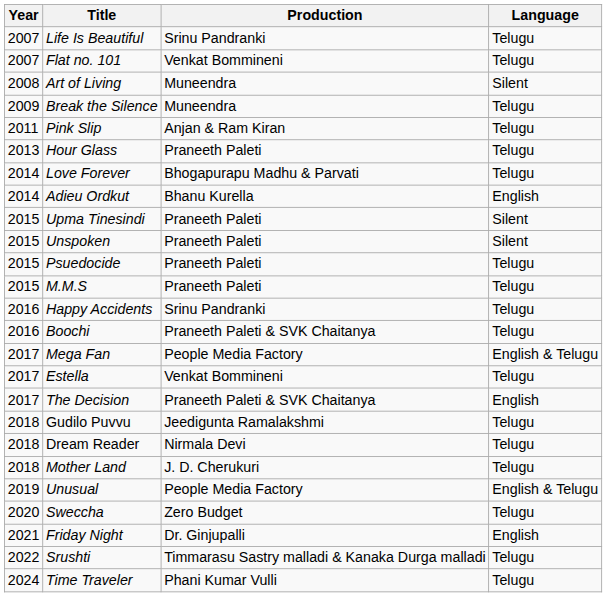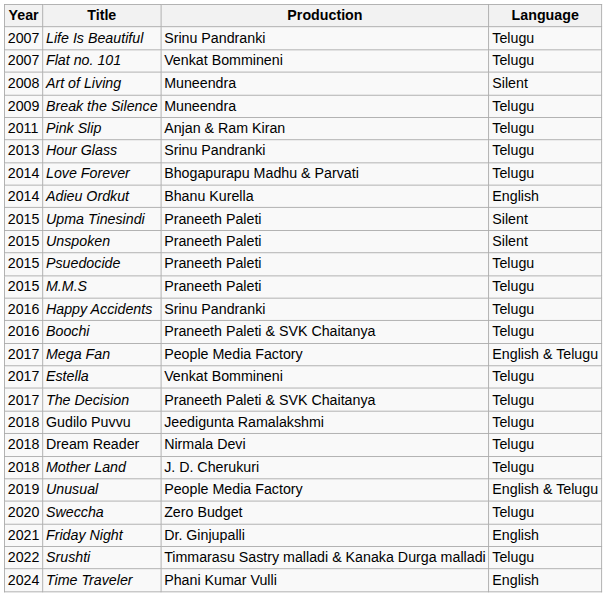Hour Glass | Production: Praneeth Paleti -> Srinu Pandranki
The Decision | Language: English -> Telugu
Time Traveler | Language: Telugu -> English
